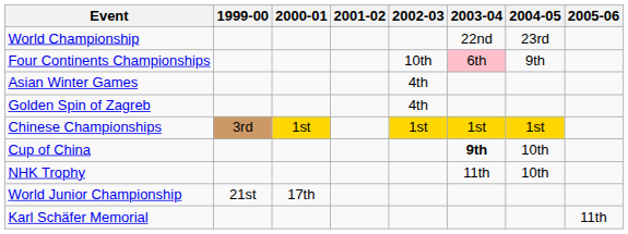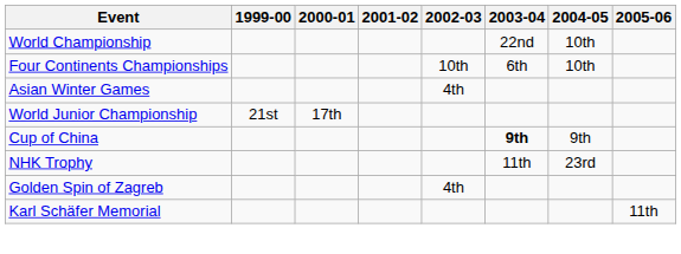World Championship | 2004-05: 23rd -> 10th
Four Continents Championships | 2003-04: pink background -> no background
Four Continents Championships | 2004-05: 9th -> 10th
rows swapped: World Junior Championship <-> Golden Spin of Zagreb
- row: Chinese Championships | 3rd | 1st | 1st | 1st | 1st
Cup of China | 2004-05: 10th -> 9th
NHK Trophy | 2004-05: 10th -> 23rd
